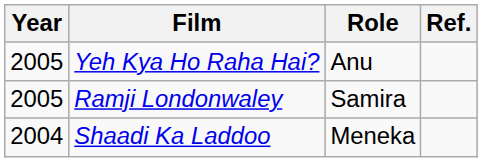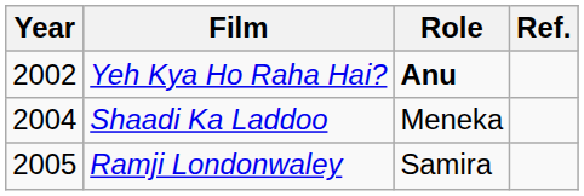Yeh Kya Ho Raha Hai? | Year: 2005 -> 2002
Yeh Kya Ho Raha Hai? | Role: normal -> bold
rows swapped: Shaadi Ka Laddoo <-> Ramji Londonwaley
